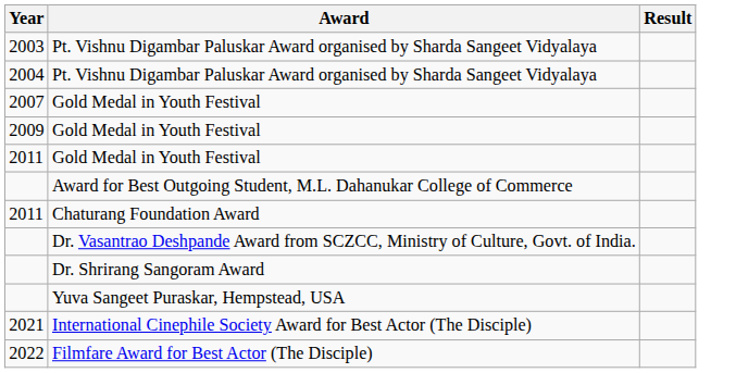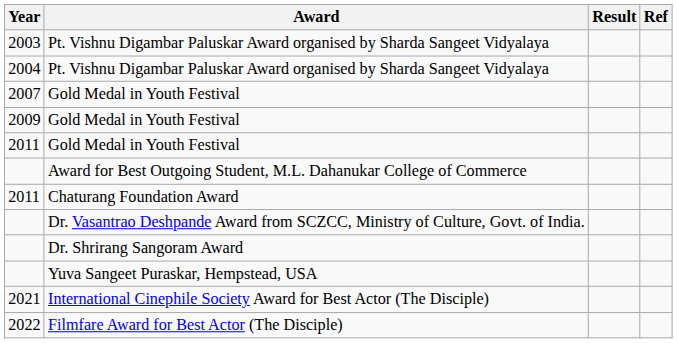+ column: Ref
